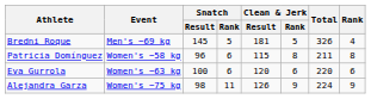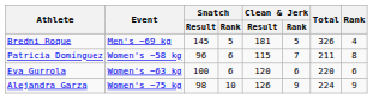Patricia Domínguez | Clean & Jerk / Rank: 8 -> 7
Alejandra Garza | Snatch / Rank: 11 -> 10
